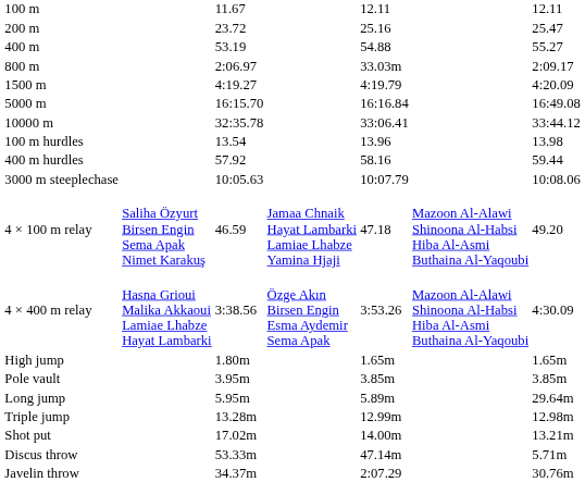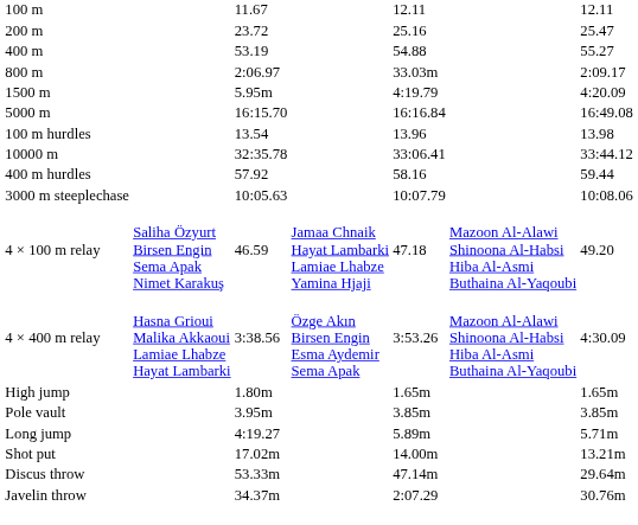1500 m | column 3: 4:19.27 -> 5.95m
rows swapped: 10000 m <-> 100 m hurdles
Long jump | column 3: 5.95m -> 4:19.27
Long jump | column 7: 29.64m -> 5.71m
- row: Triple jump | 13.28m | 12.99m | 12.98m
Discus throw | column 7: 5.71m -> 29.64m
